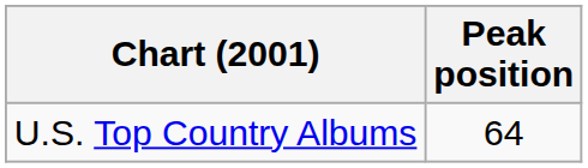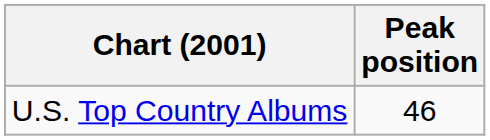U.S. Top Country Albums | Peak position: 64 -> 46
